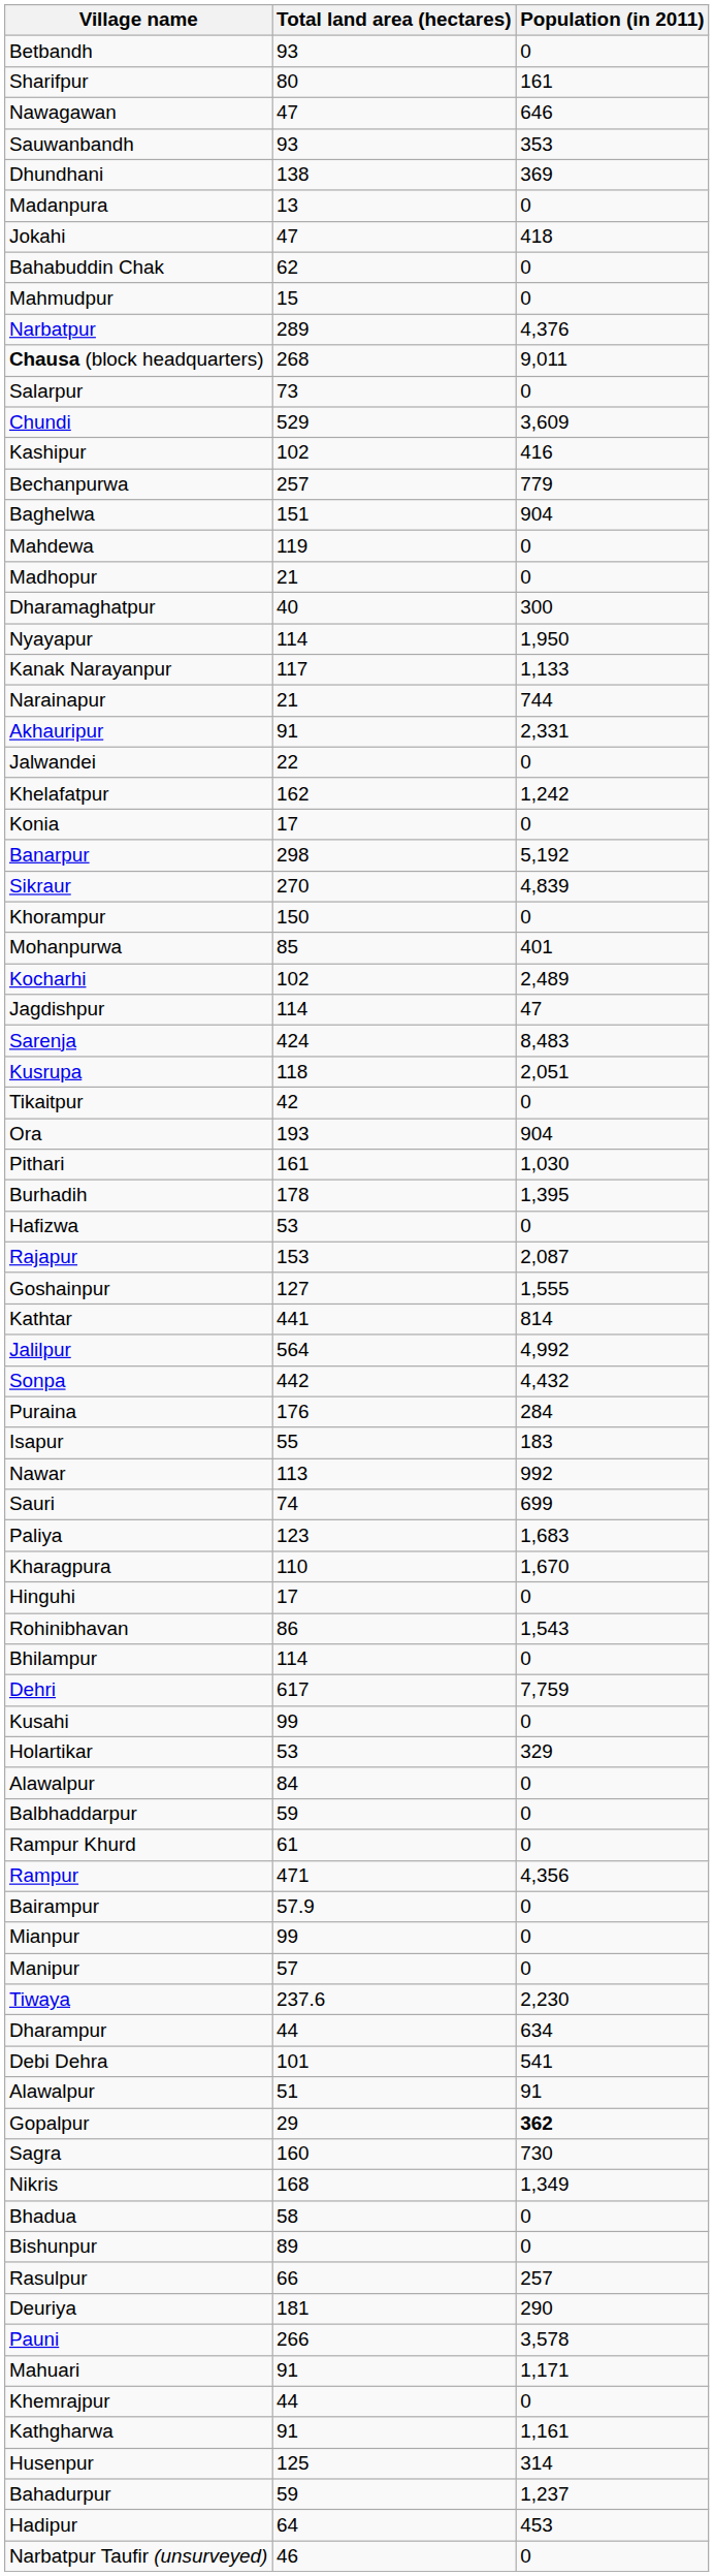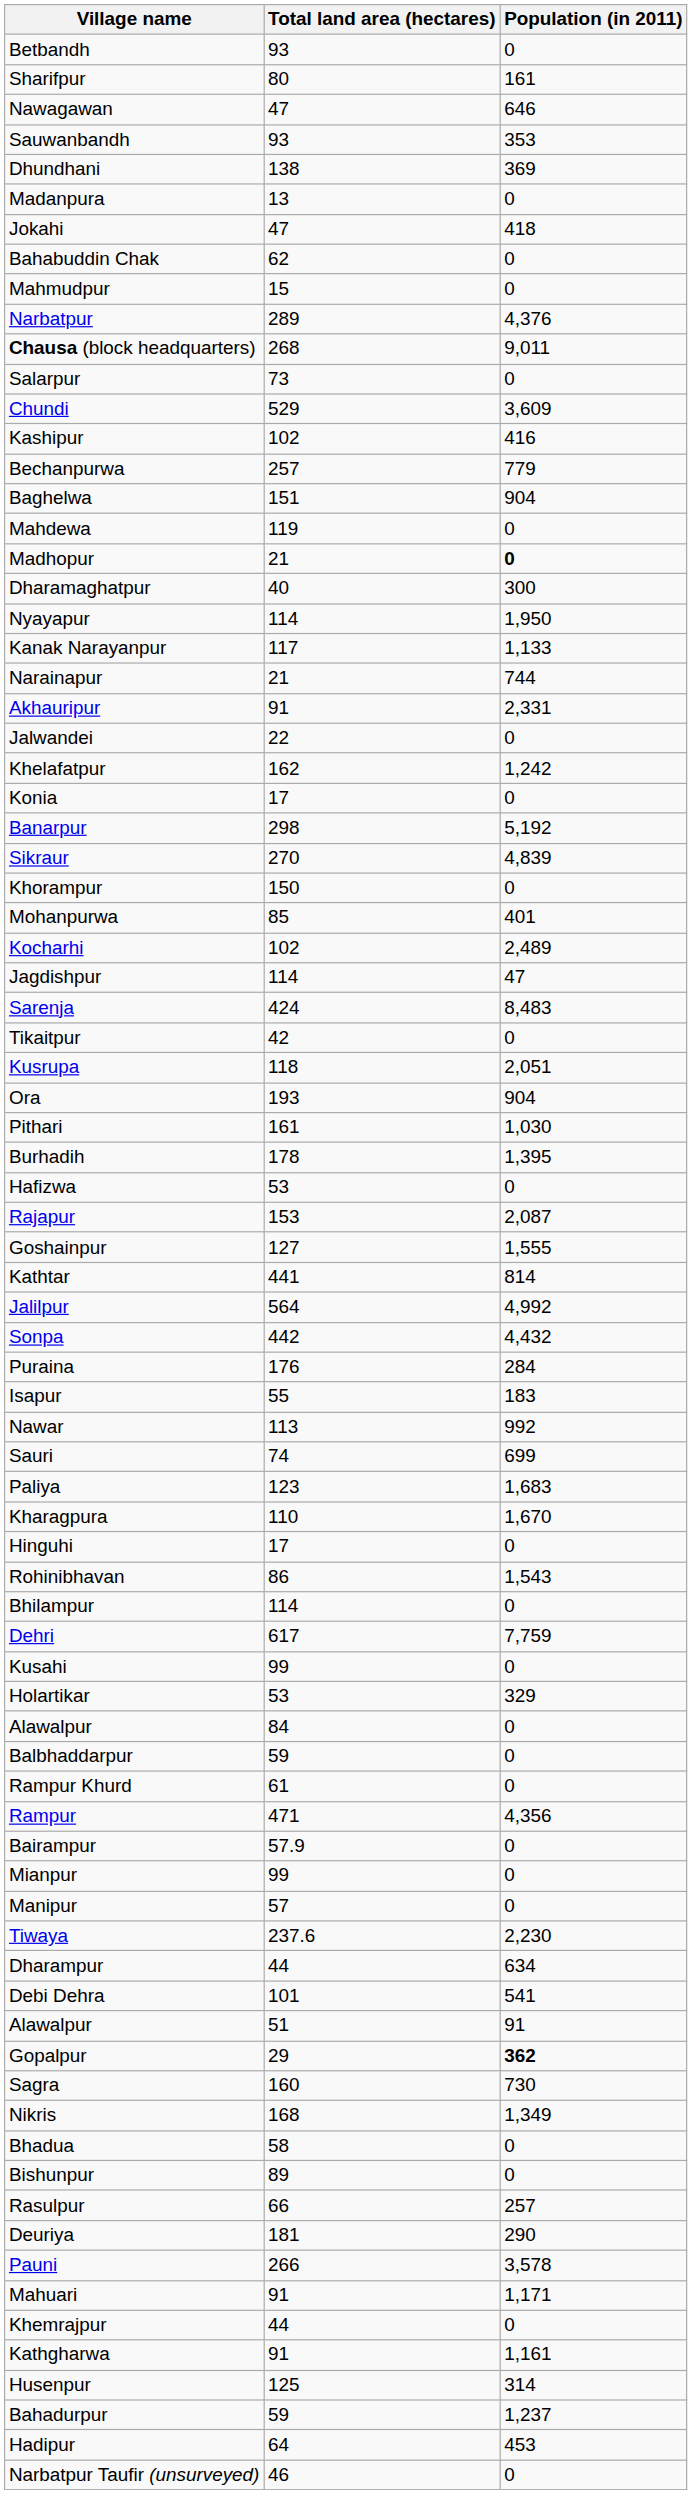Madhopur | Population (in 2011): normal -> bold
rows swapped: Kusrupa <-> Tikaitpur
